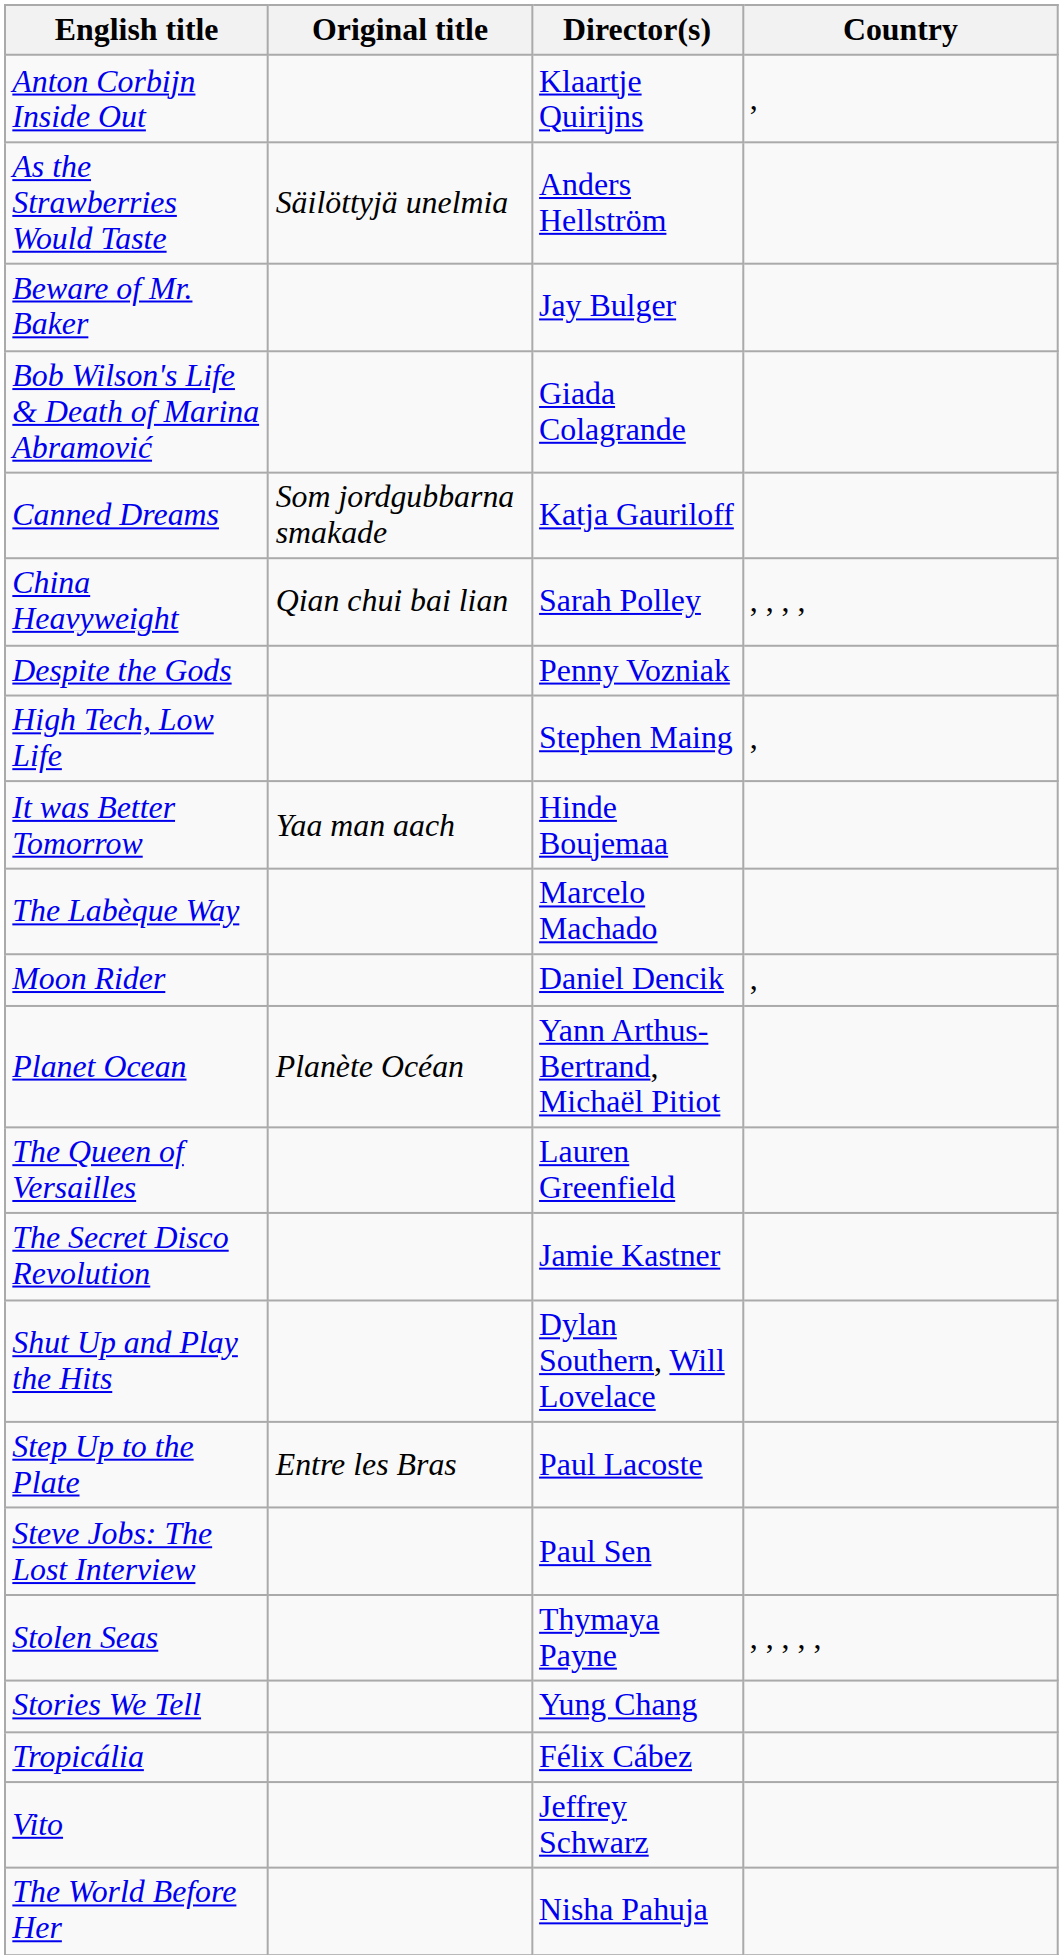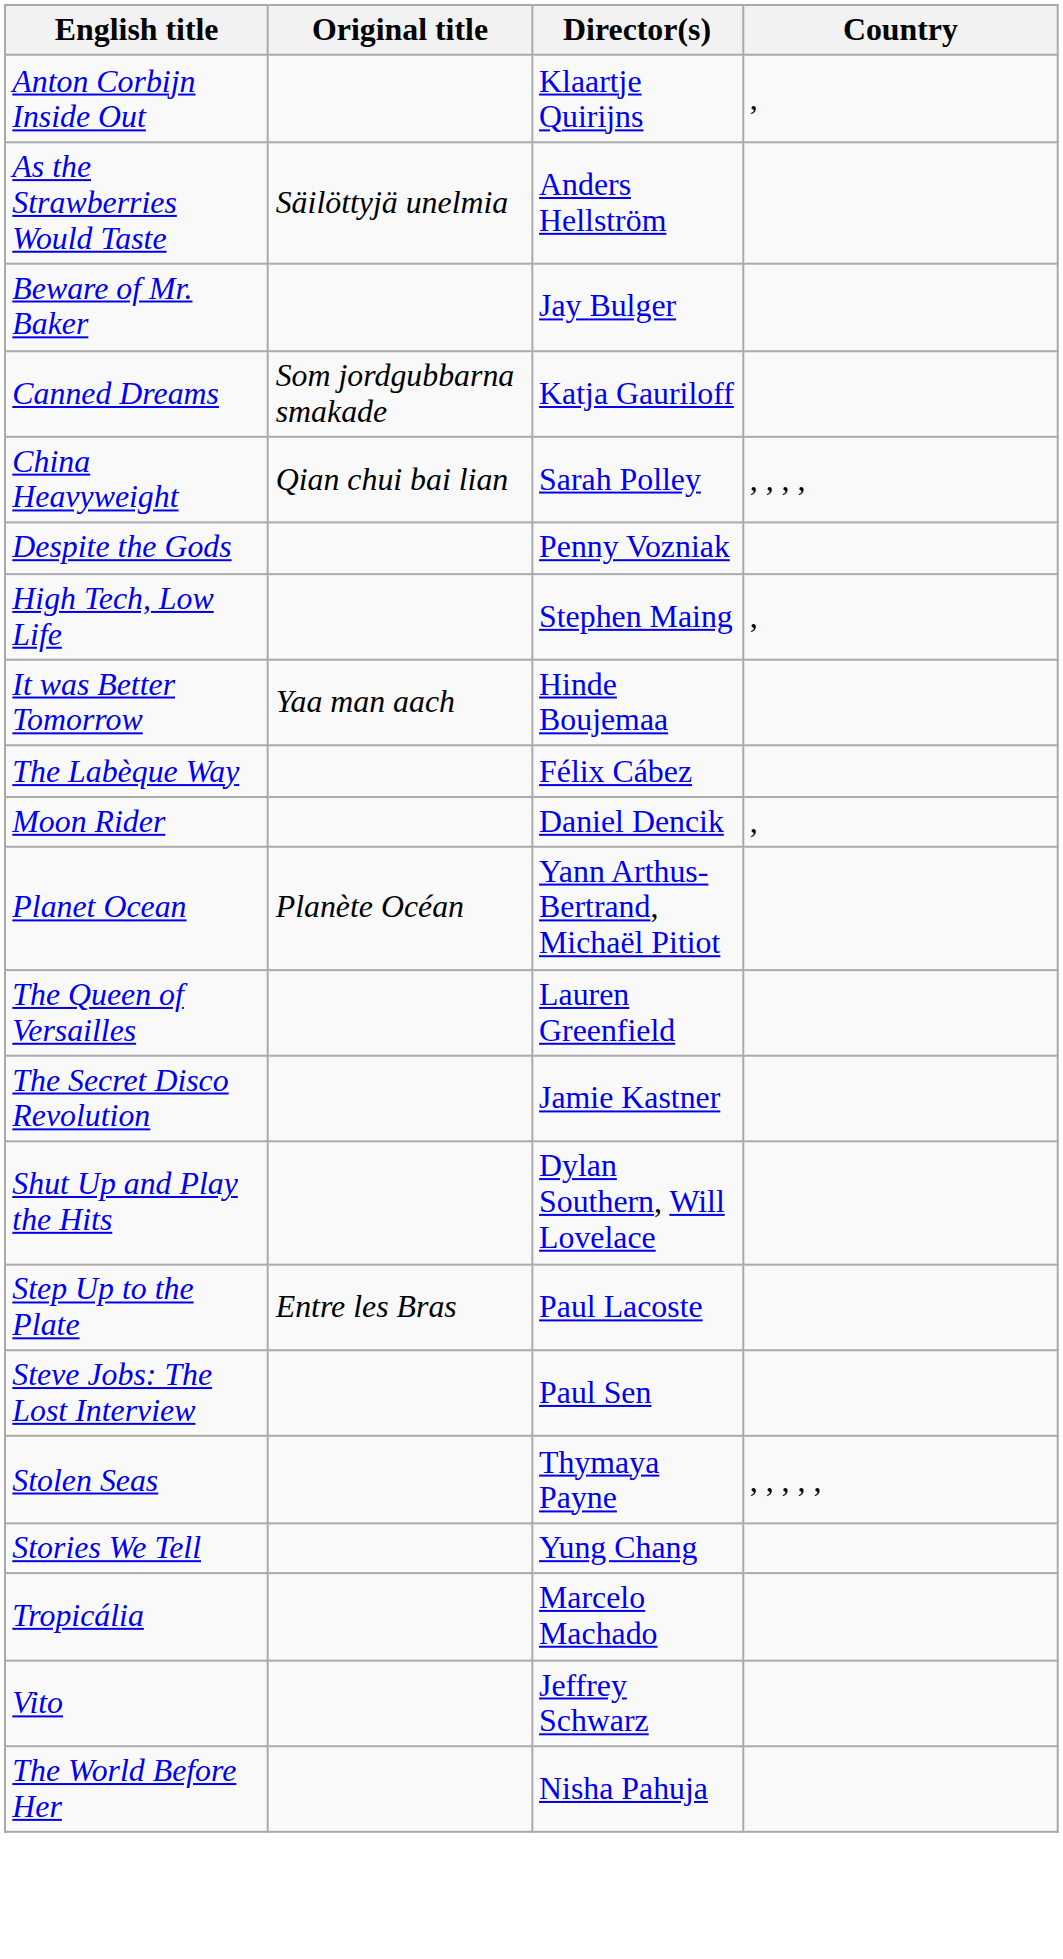- row: Bob Wilson's Life & Death of Marina Abramović | Giada Colagrande
The Labèque Way | Director(s): Marcelo Machado -> Félix Cábez
Tropicália | Director(s): Félix Cábez -> Marcelo Machado
